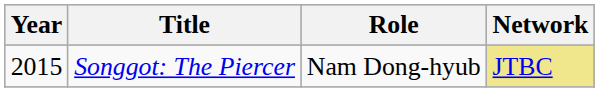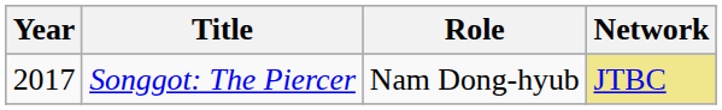Songgot: The Piercer | Year: 2015 -> 2017
